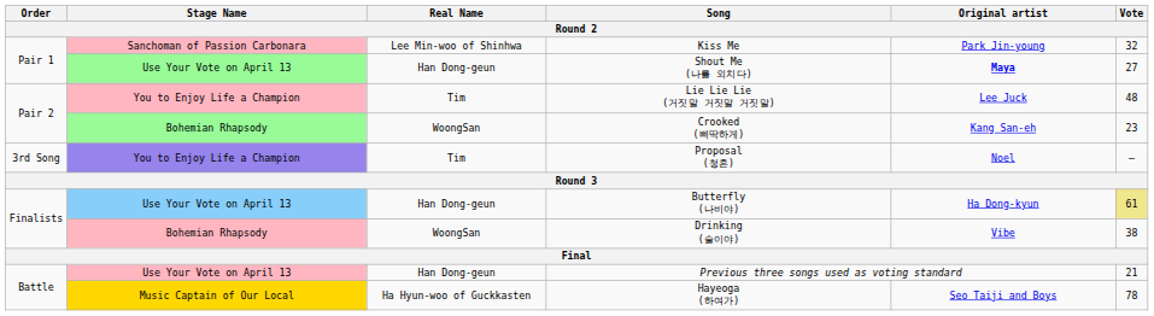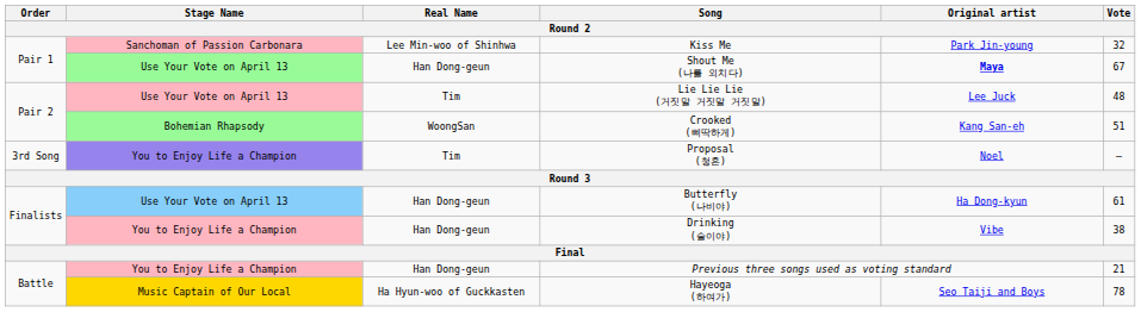Shout Me (나를 외치다) | Vote: 27 -> 67
Lie Lie Lie (거짓말 거짓말 거짓말) | Stage Name: You to Enjoy Life a Champion -> Use Your Vote on April 13
Crooked (삐딱하게) | Vote: 23 -> 51
Butterfly (나비야) | Vote: khaki background -> no background
Drinking (술이야) | Stage Name: Bohemian Rhapsody -> You to Enjoy Life a Champion
Drinking (술이야) | Real Name: WoongSan -> Han Dong-geun
Previous three songs used as voting standard | Stage Name: Use Your Vote on April 13 -> You to Enjoy Life a Champion
